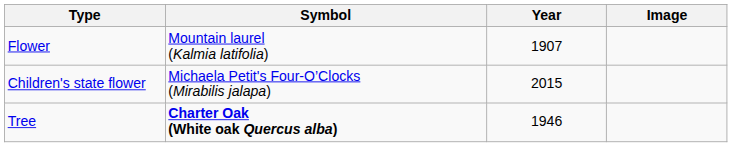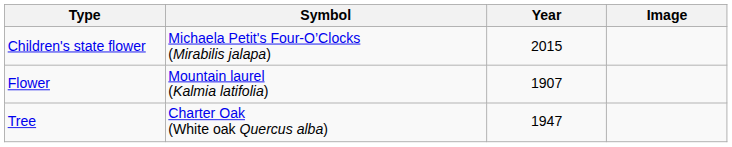rows swapped: Children's state flower <-> Flower
Tree | Symbol: bold -> normal
Tree | Year: 1946 -> 1947
